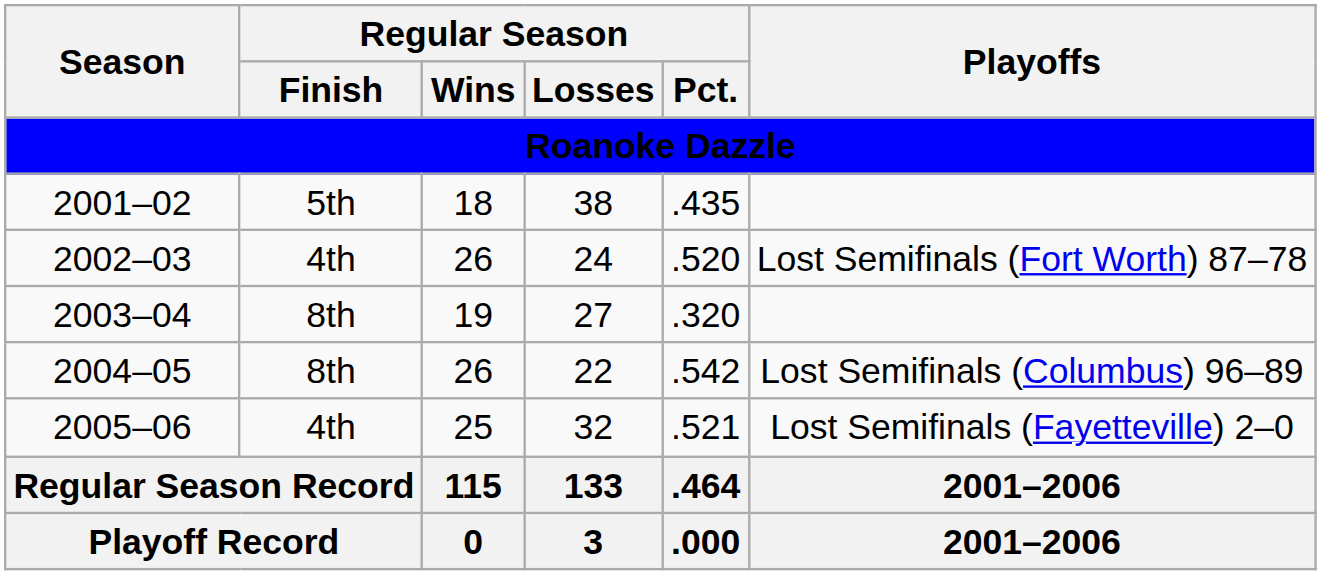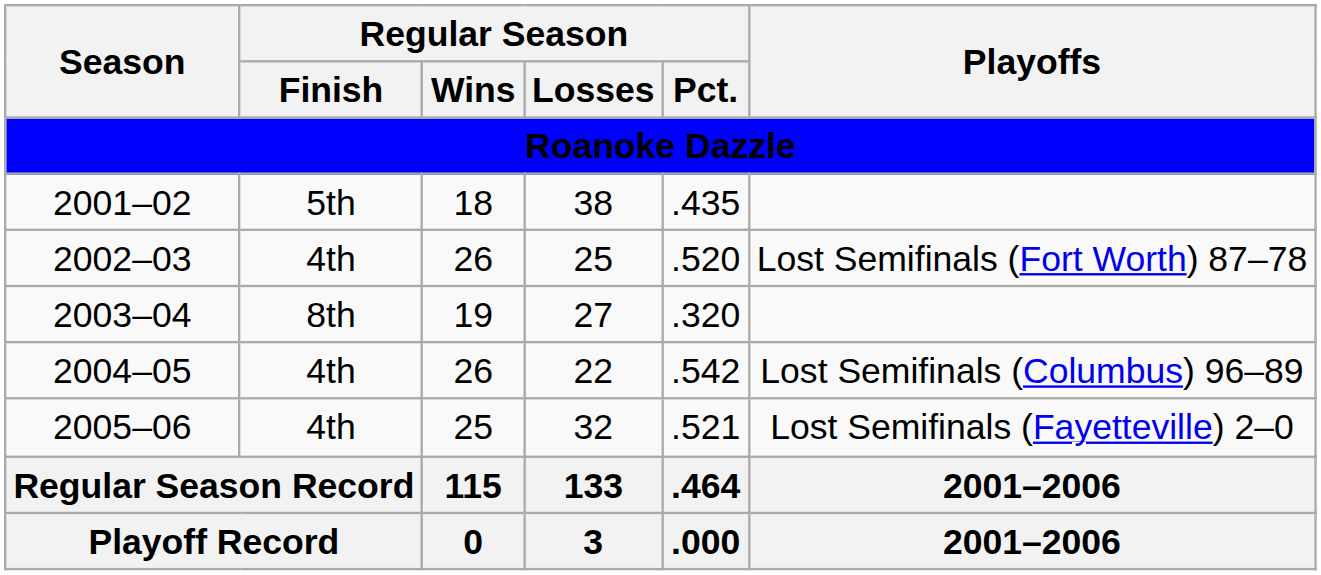2002–03 | Regular Season / Losses: 24 -> 25
2004–05 | Regular Season / Finish: 8th -> 4th
